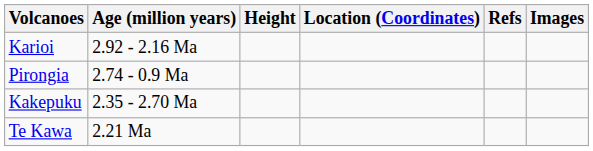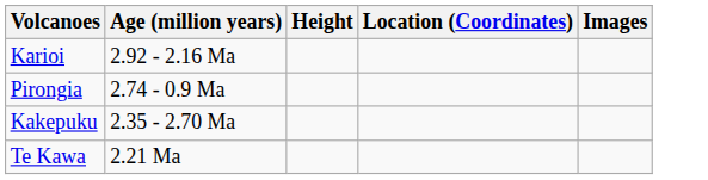- column: Refs
